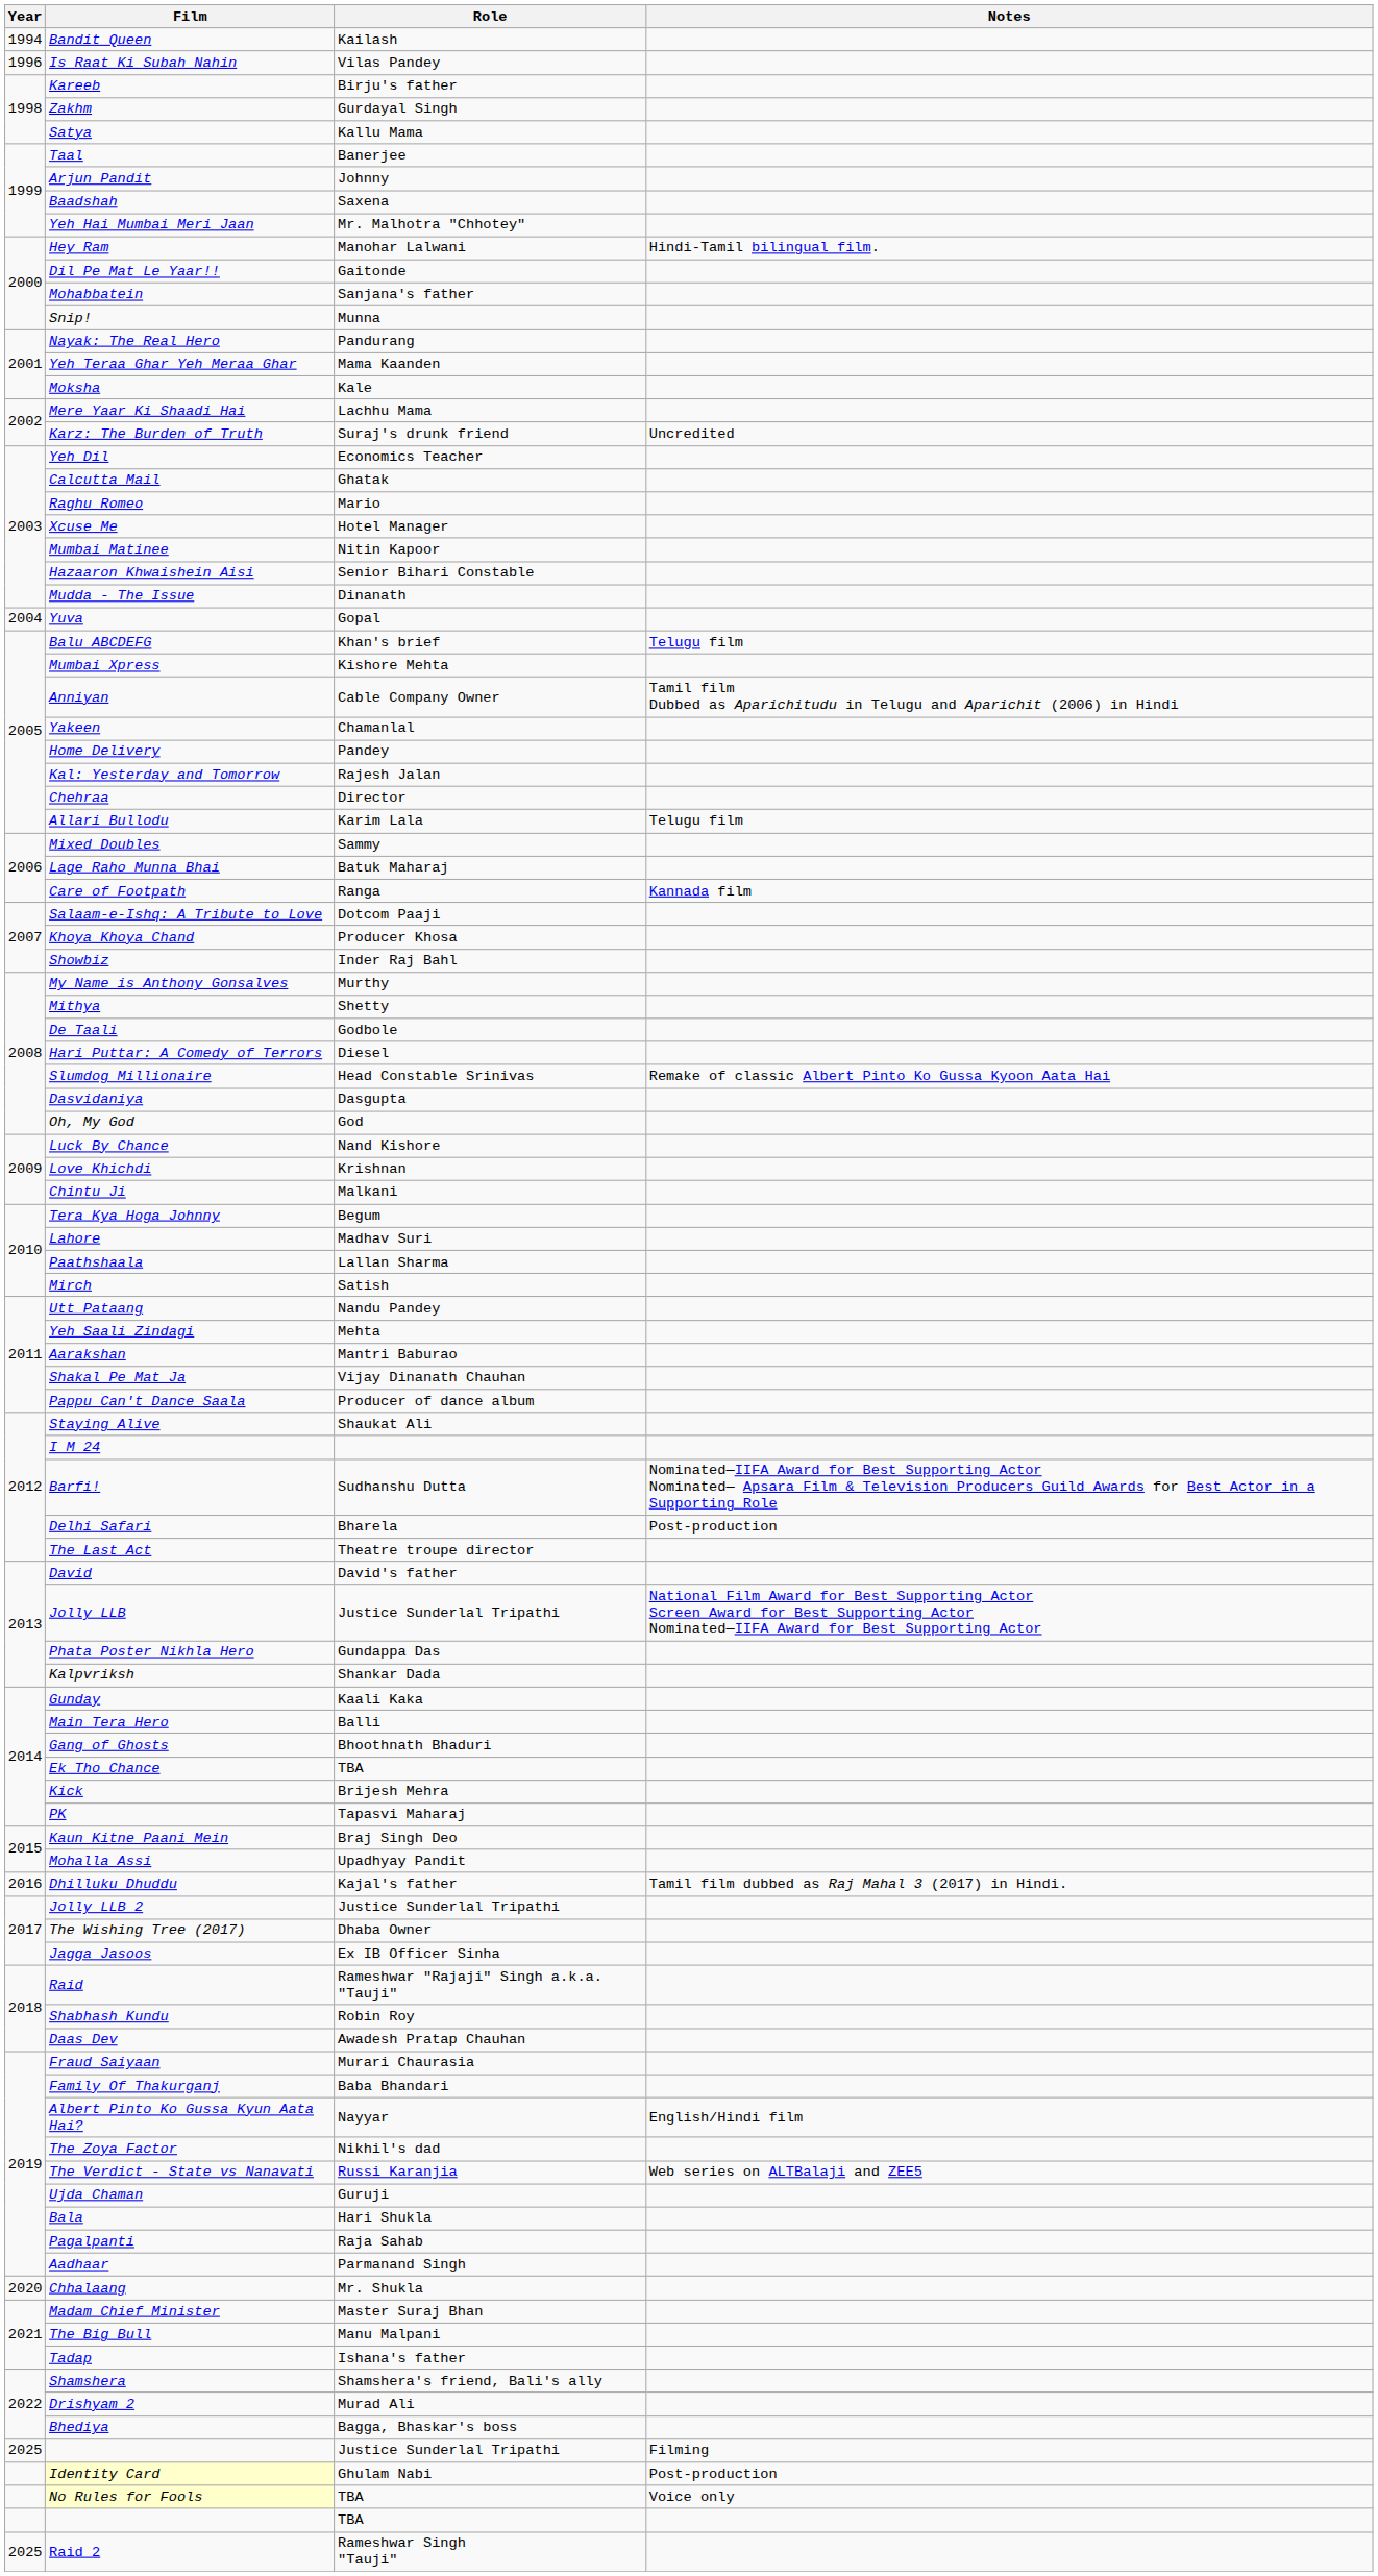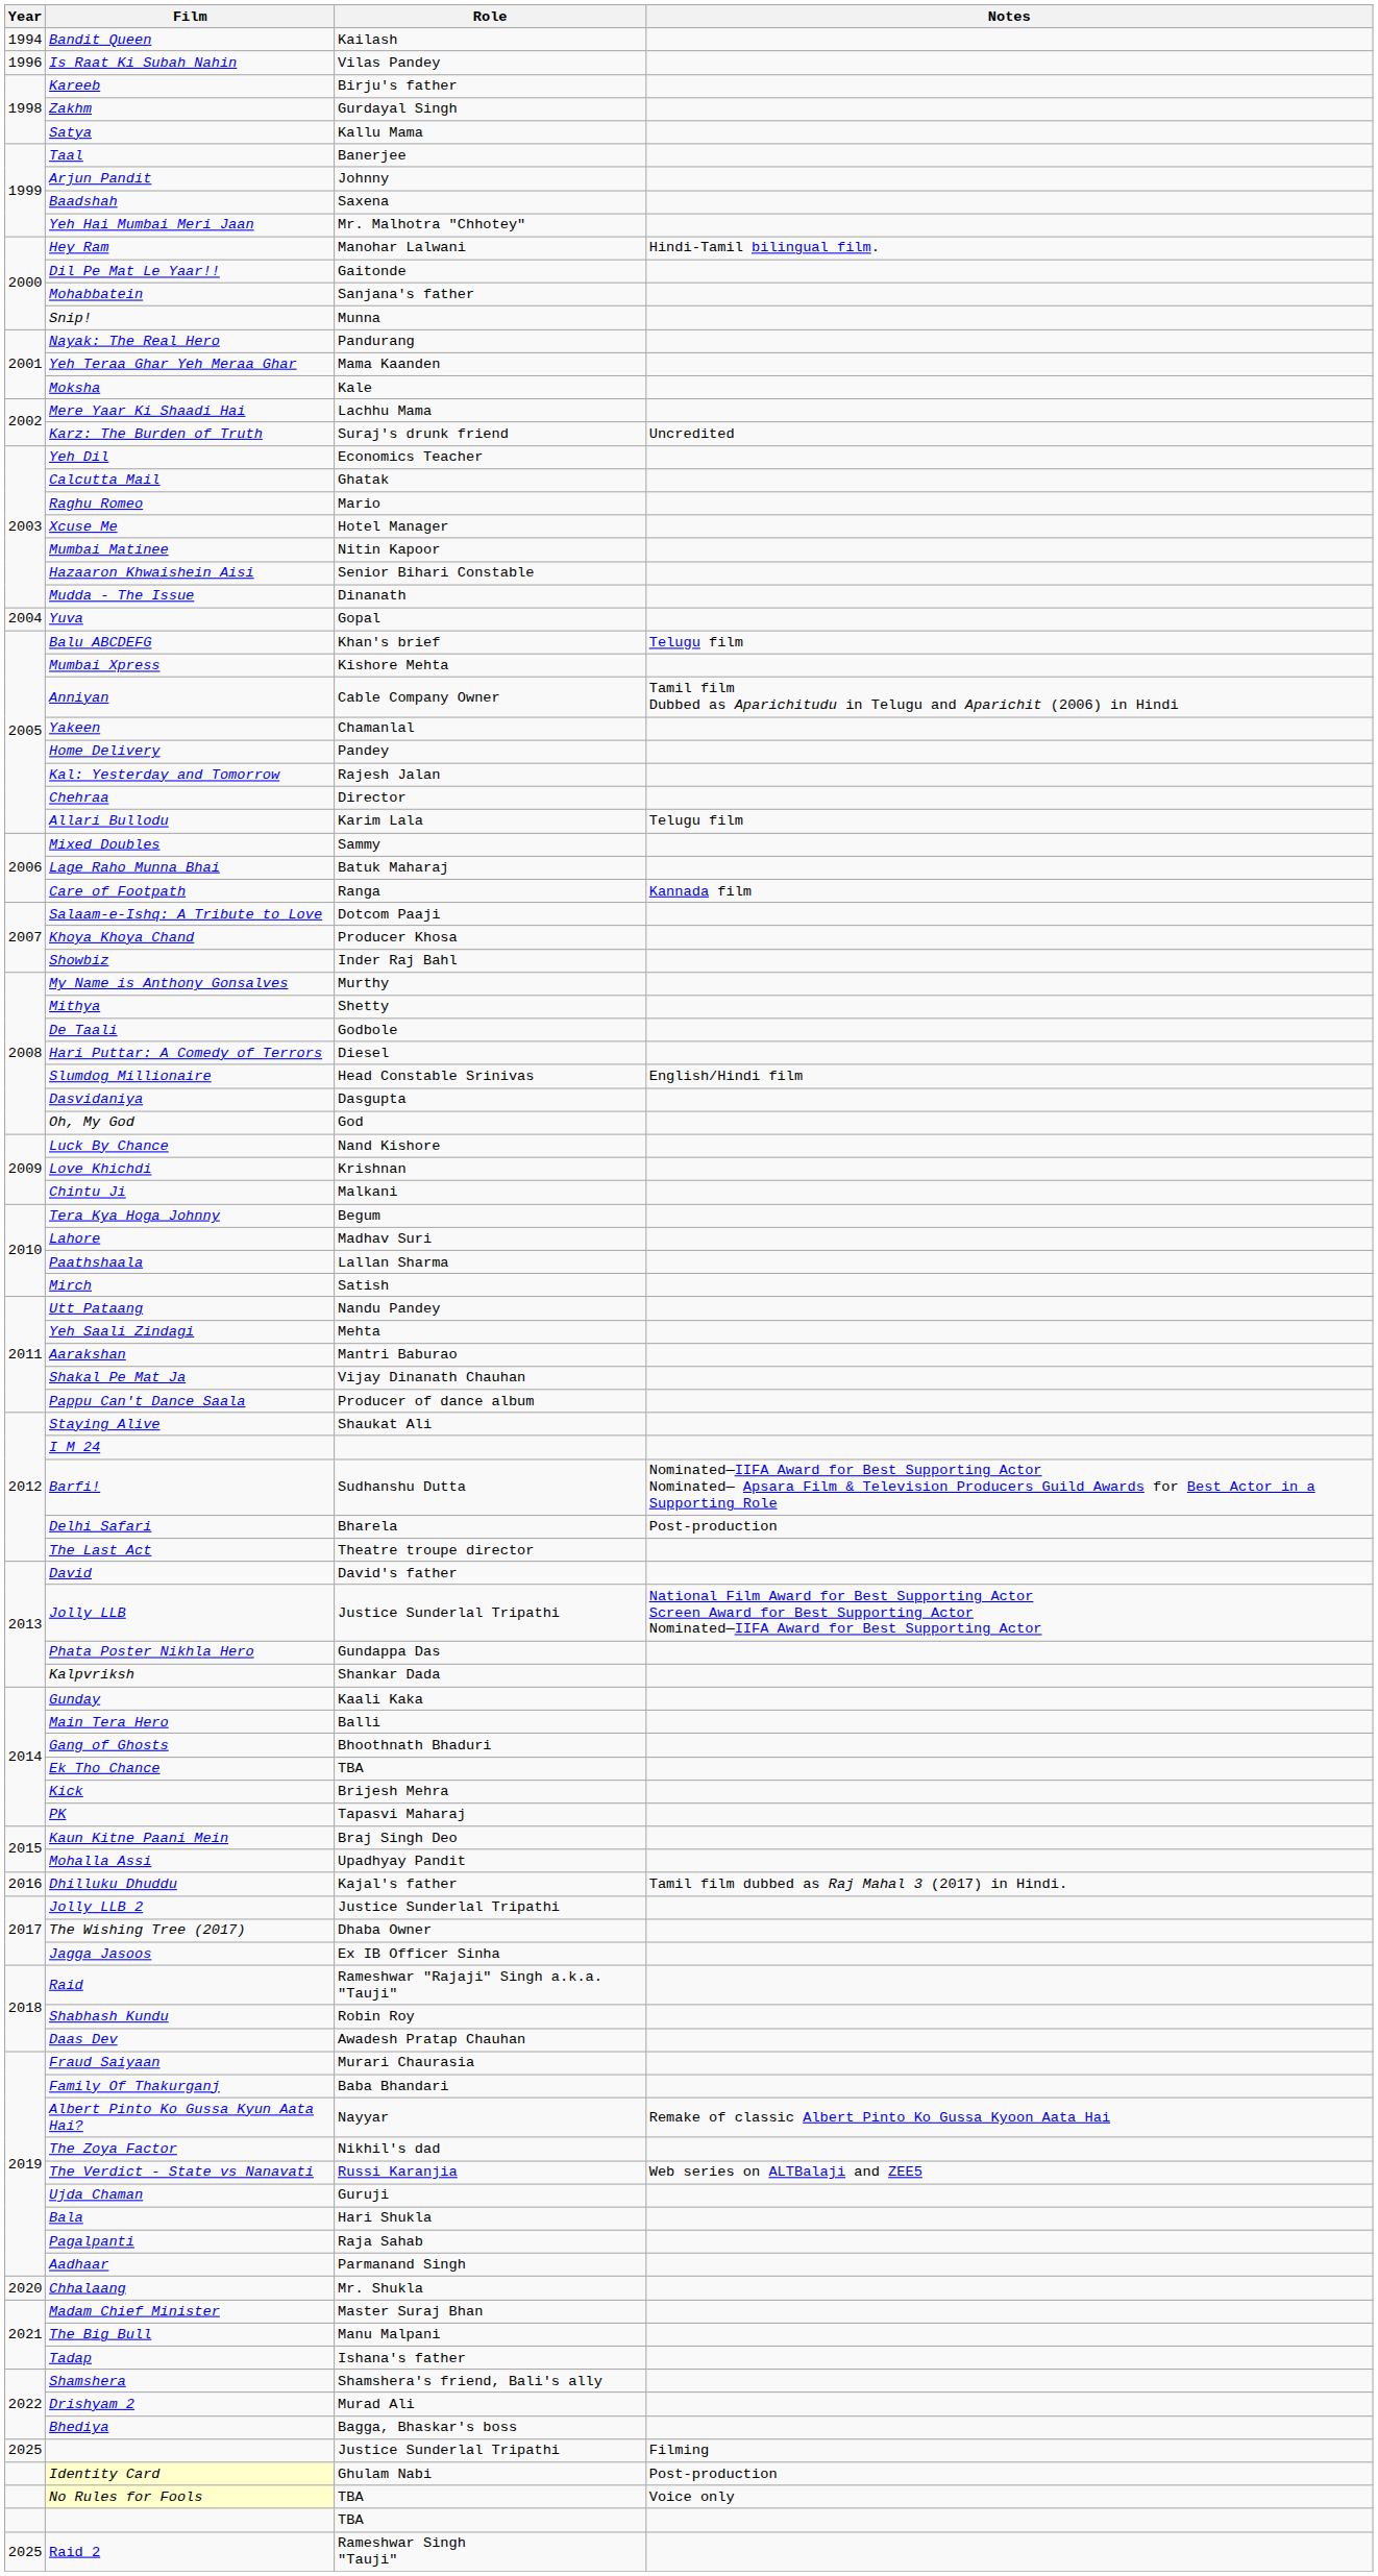Slumdog Millionaire | Notes: Remake of classic Albert Pinto Ko Gussa Kyoon Aata Hai -> English/Hindi film
Albert Pinto Ko Gussa Kyun Aata Hai? | Notes: English/Hindi film -> Remake of classic Albert Pinto Ko Gussa Kyoon Aata Hai
